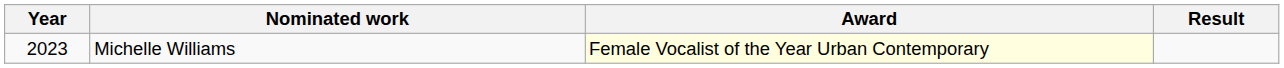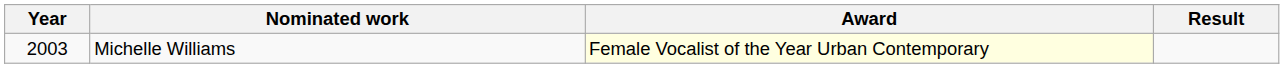Michelle Williams | Year: 2023 -> 2003
